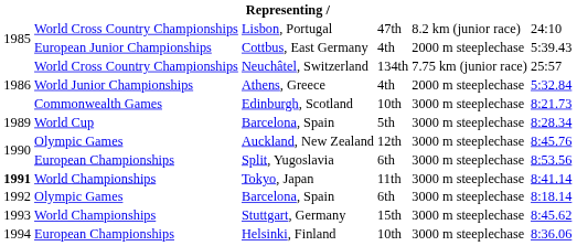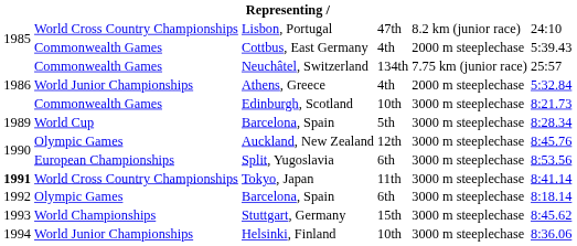Cottbus, East Germany | column 2: European Junior Championships -> Commonwealth Games
Neuchâtel, Switzerland | column 2: World Cross Country Championships -> Commonwealth Games
Tokyo, Japan | column 2: World Championships -> World Cross Country Championships
Helsinki, Finland | column 2: European Championships -> World Junior Championships
